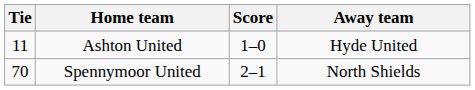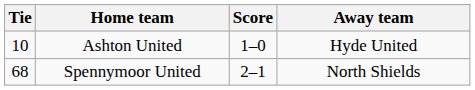Ashton United | Tie: 11 -> 10
Spennymoor United | Tie: 70 -> 68
